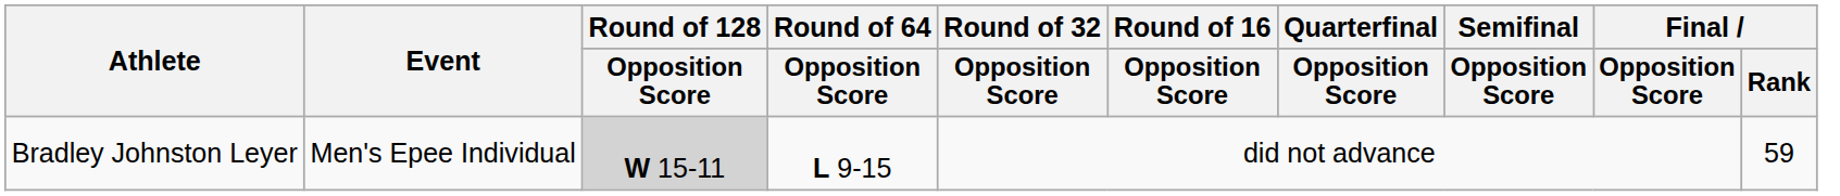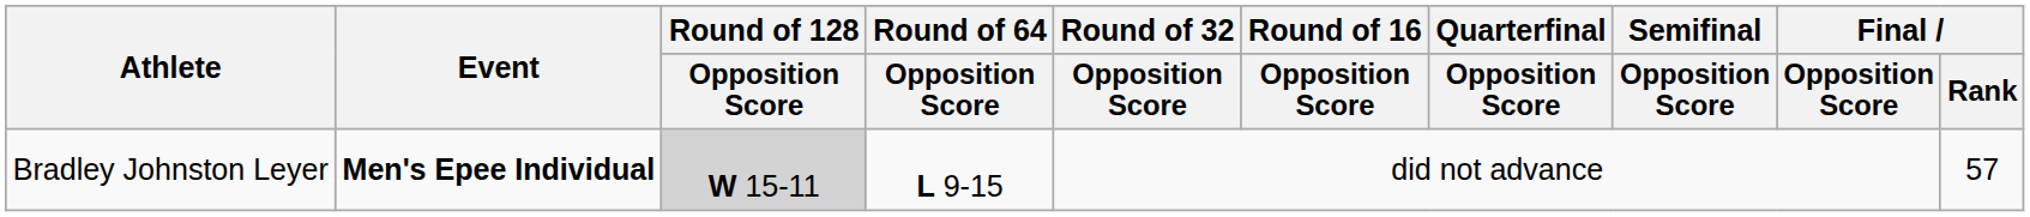Bradley Johnston Leyer | Event: normal -> bold
Bradley Johnston Leyer | Final / Rank: 59 -> 57
